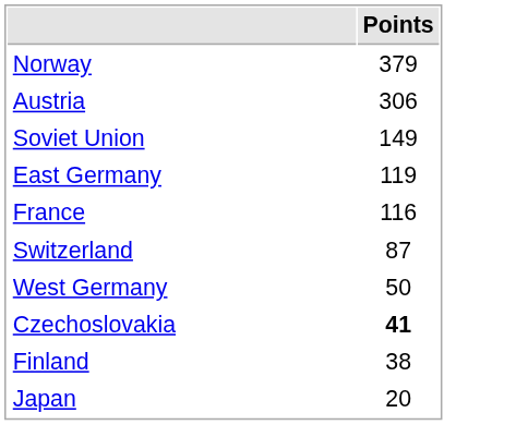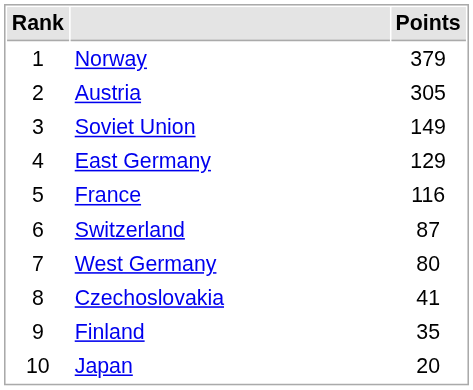+ column: Rank | 1 | 2 | 3 | 4 | 5 | 6 | 7 | 8 | 9 | 10
Austria | Points: 306 -> 305
East Germany | Points: 119 -> 129
West Germany | Points: 50 -> 80
Czechoslovakia | Points: bold -> normal
Finland | Points: 38 -> 35
